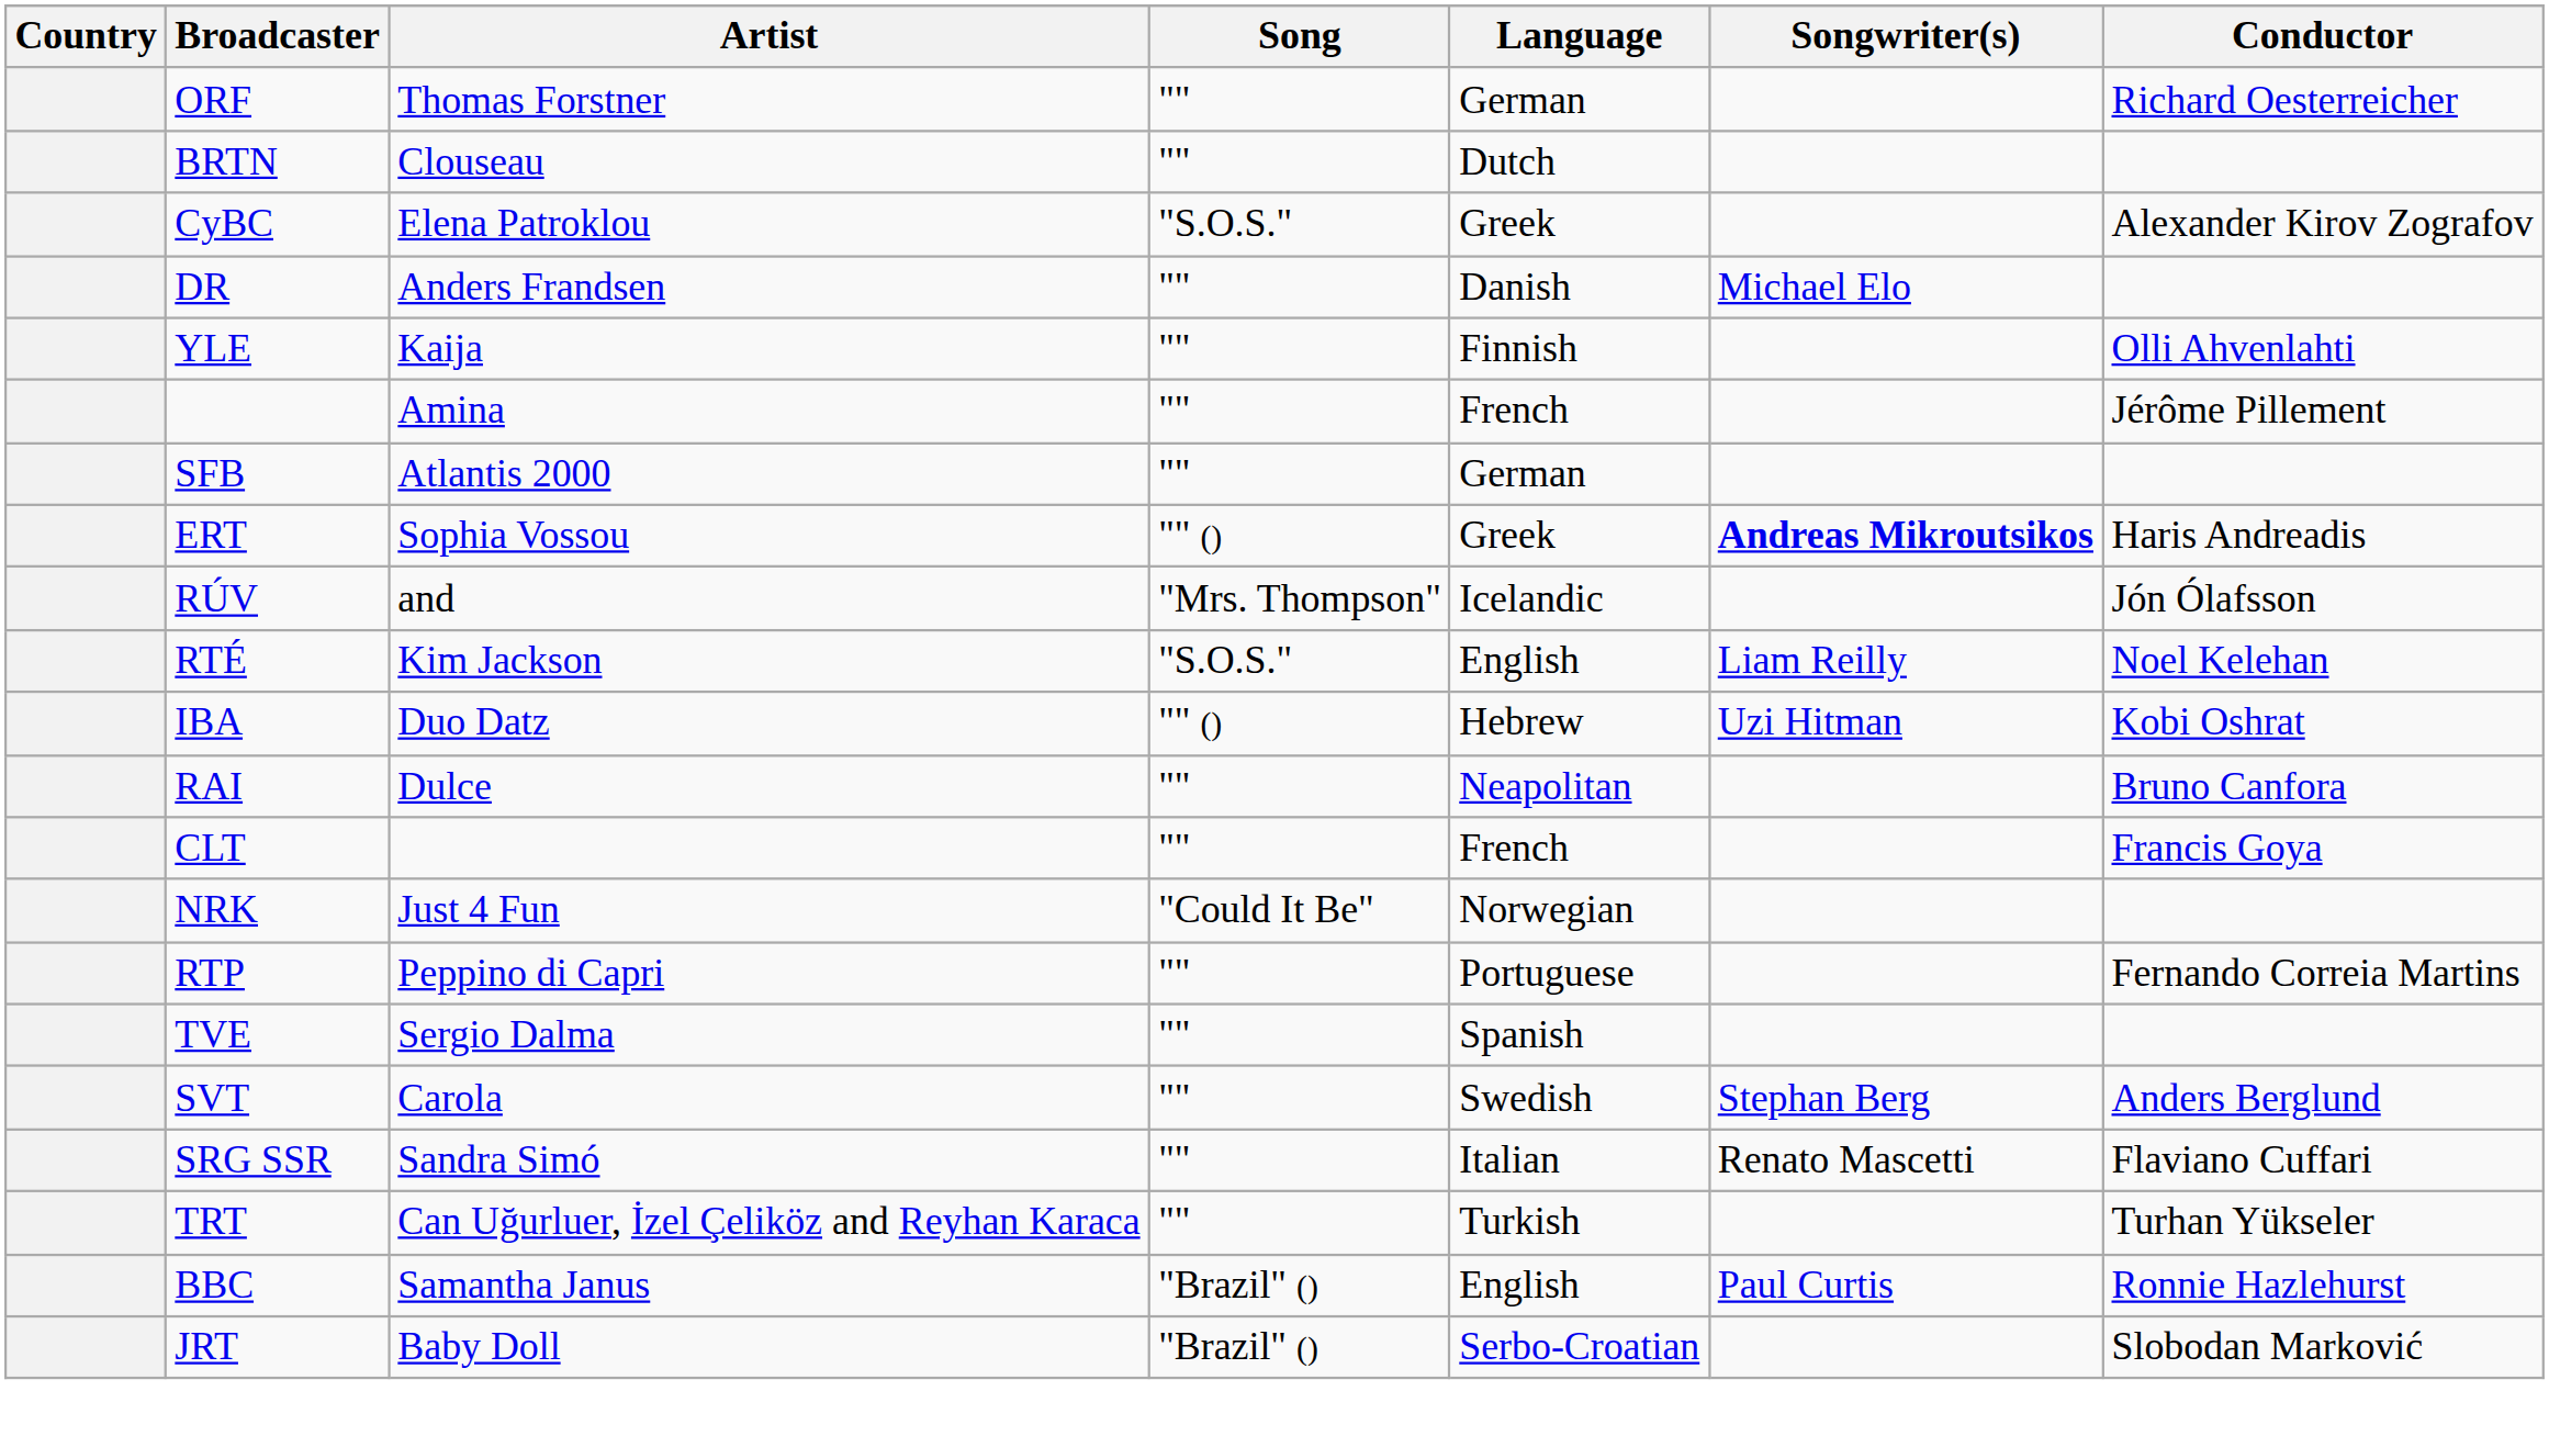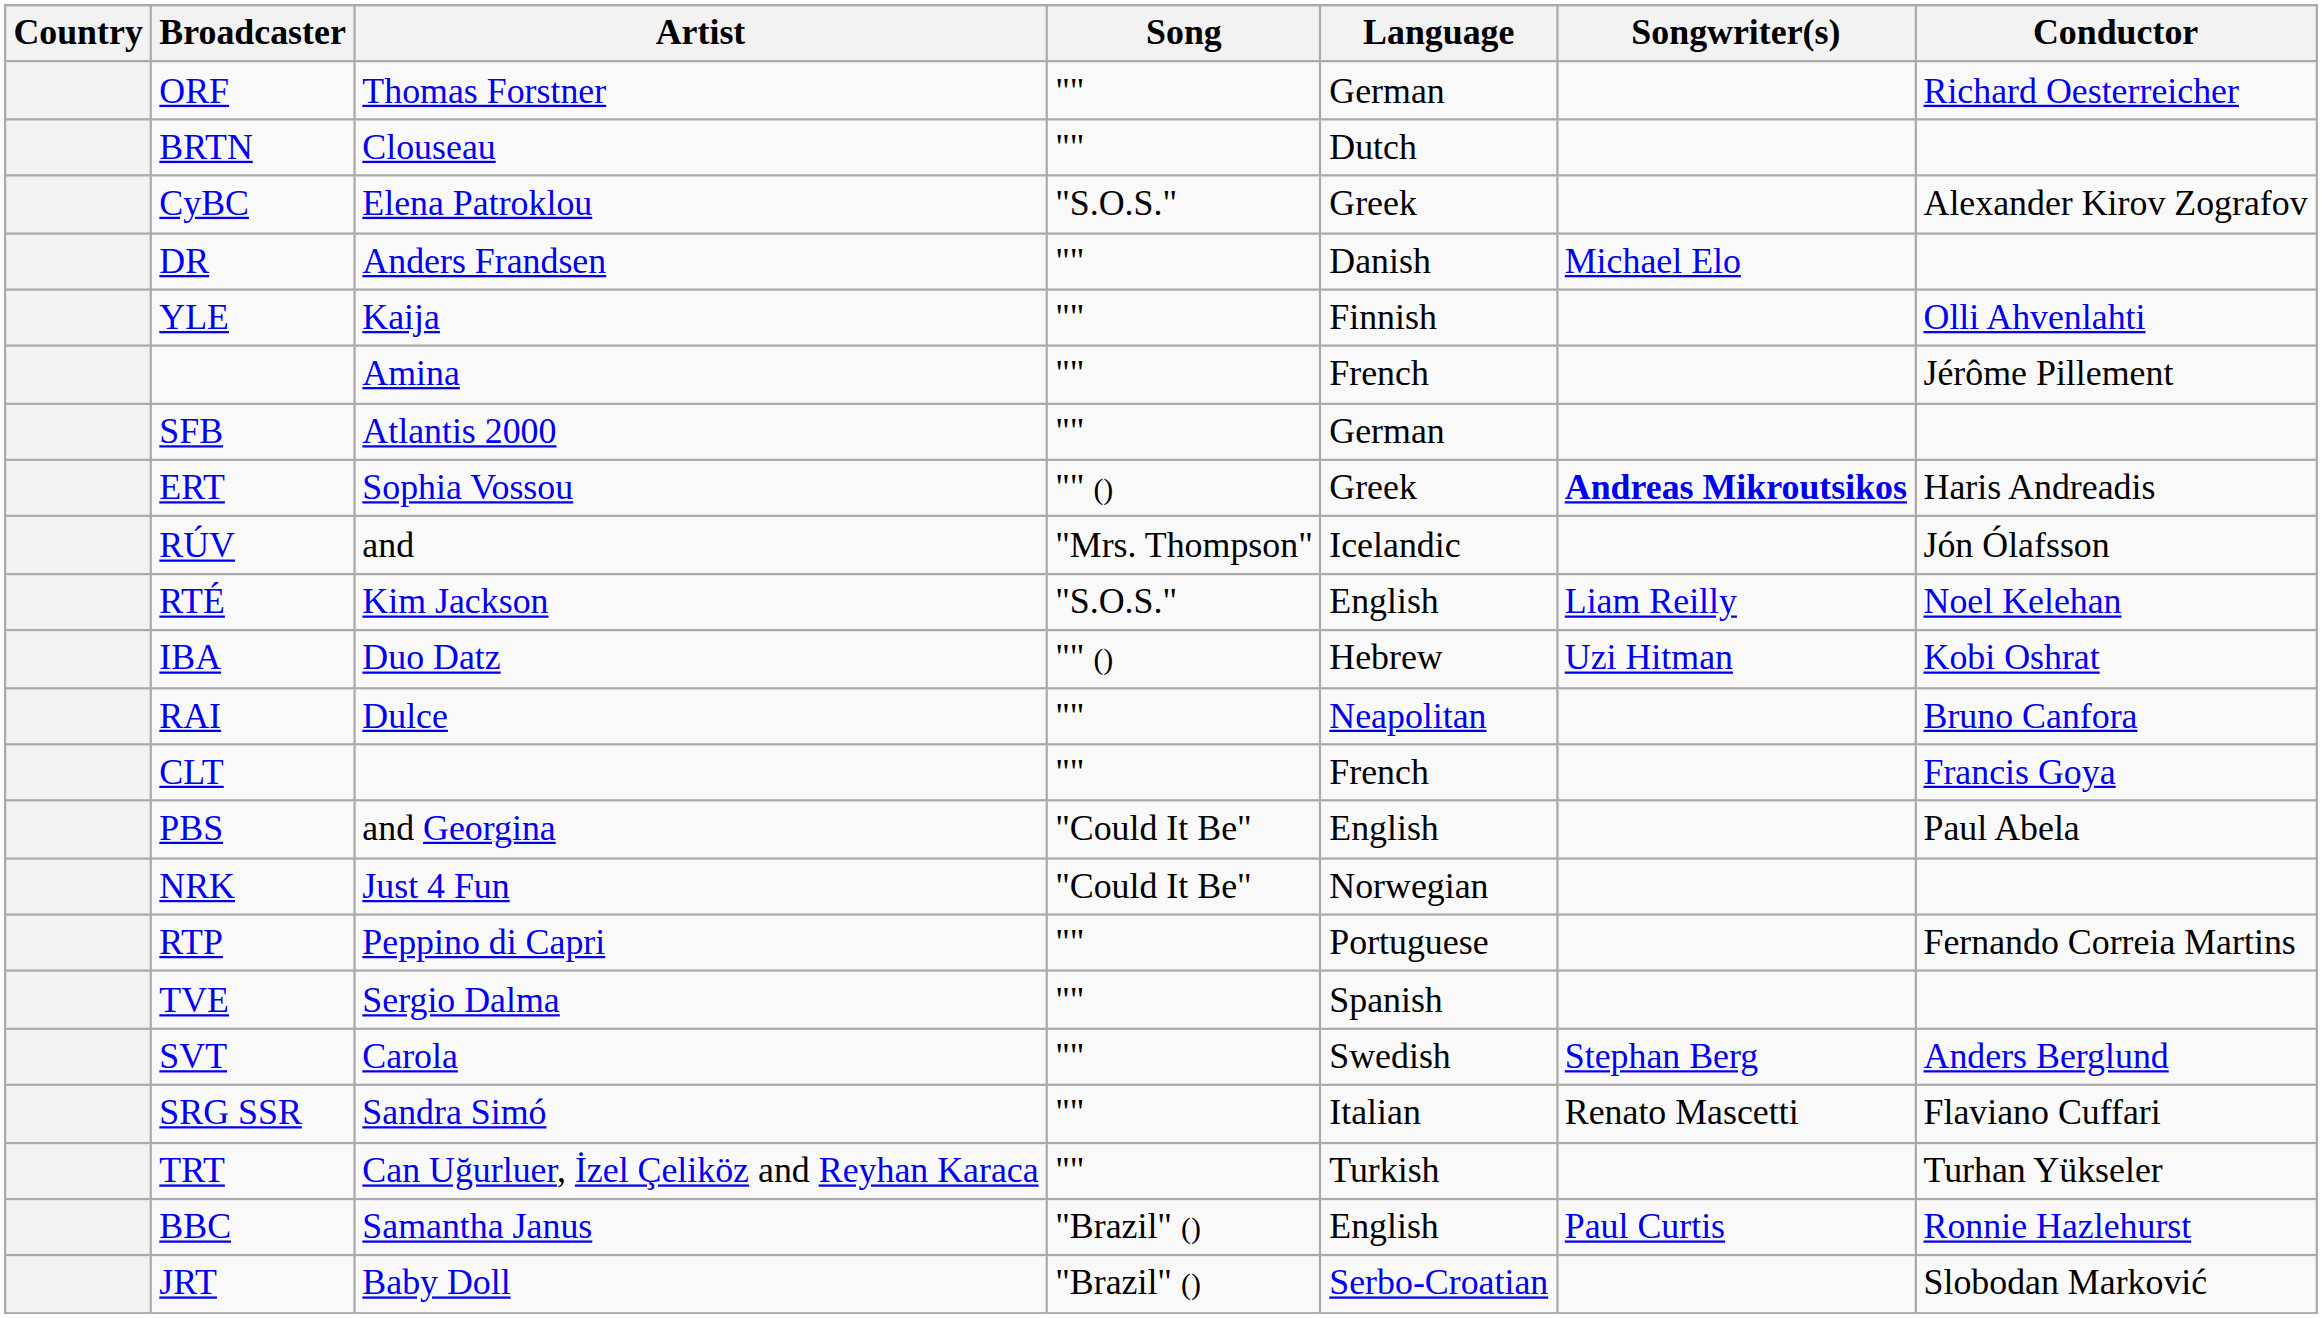+ row: PBS | and Georgina | "Could It Be" | English | Paul Abela
